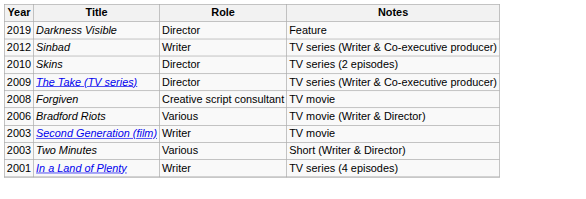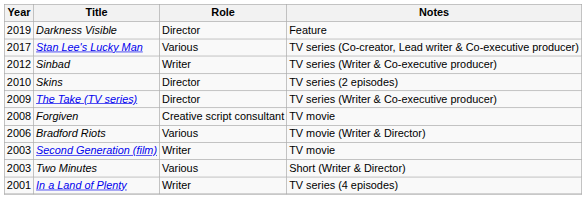+ row: 2017 | Stan Lee's Lucky Man | Various | TV series (Co-creator, Lead writer & Co-executive producer)
